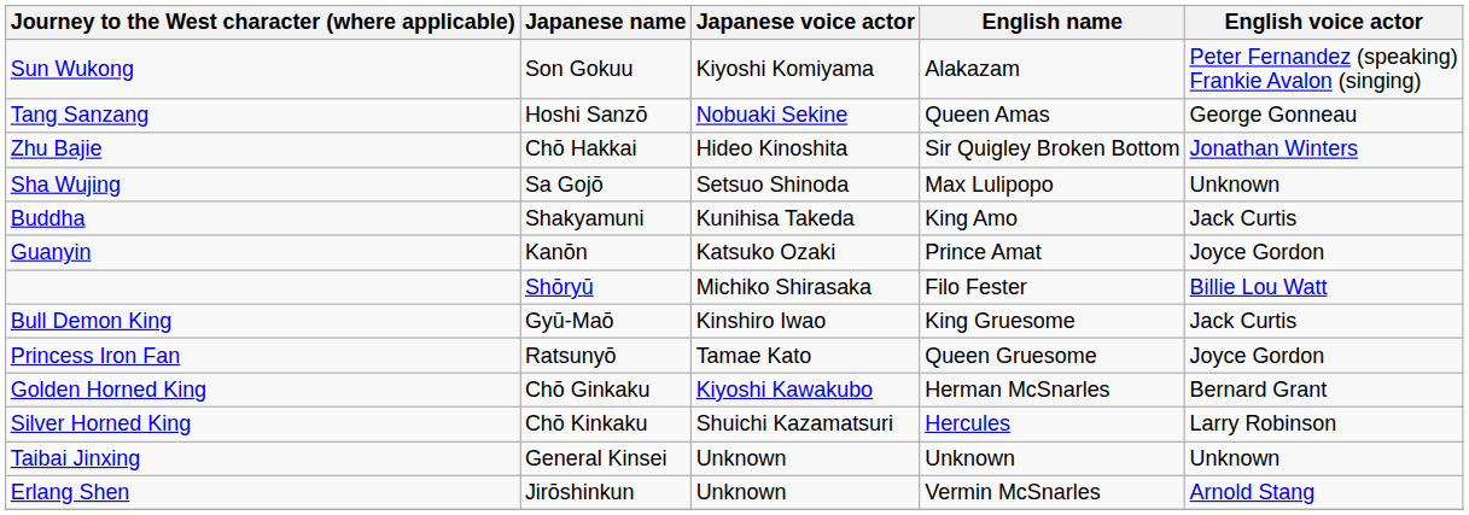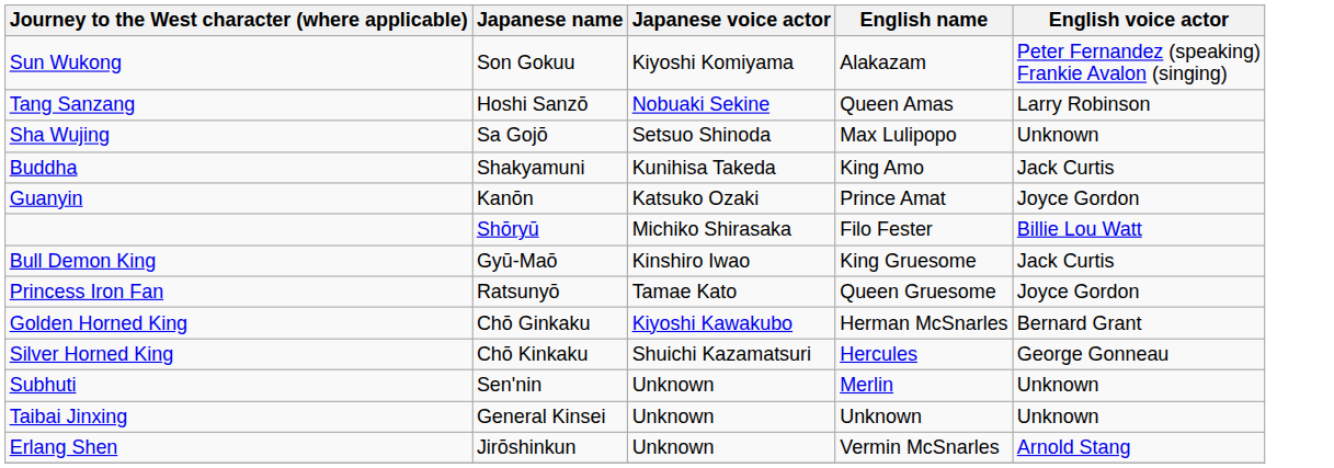Tang Sanzang | English voice actor: George Gonneau -> Larry Robinson
- row: Zhu Bajie | Chō Hakkai | Hideo Kinoshita | Sir Quigley Broken Bottom | Jonathan Winters
Silver Horned King | English voice actor: Larry Robinson -> George Gonneau
+ row: Subhuti | Sen'nin | Unknown | Merlin | Unknown
